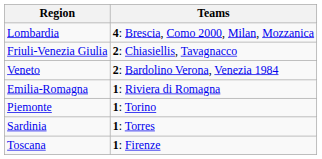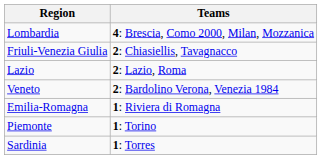+ row: Lazio | 2: Lazio, Roma
- row: Toscana | 1: Firenze
